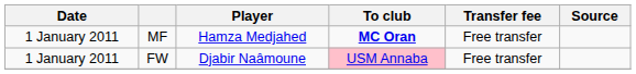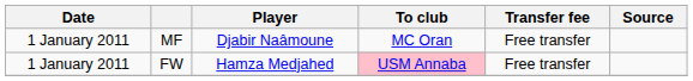MF | Player: Hamza Medjahed -> Djabir Naâmoune
MF | To club: bold -> normal
FW | Player: Djabir Naâmoune -> Hamza Medjahed
